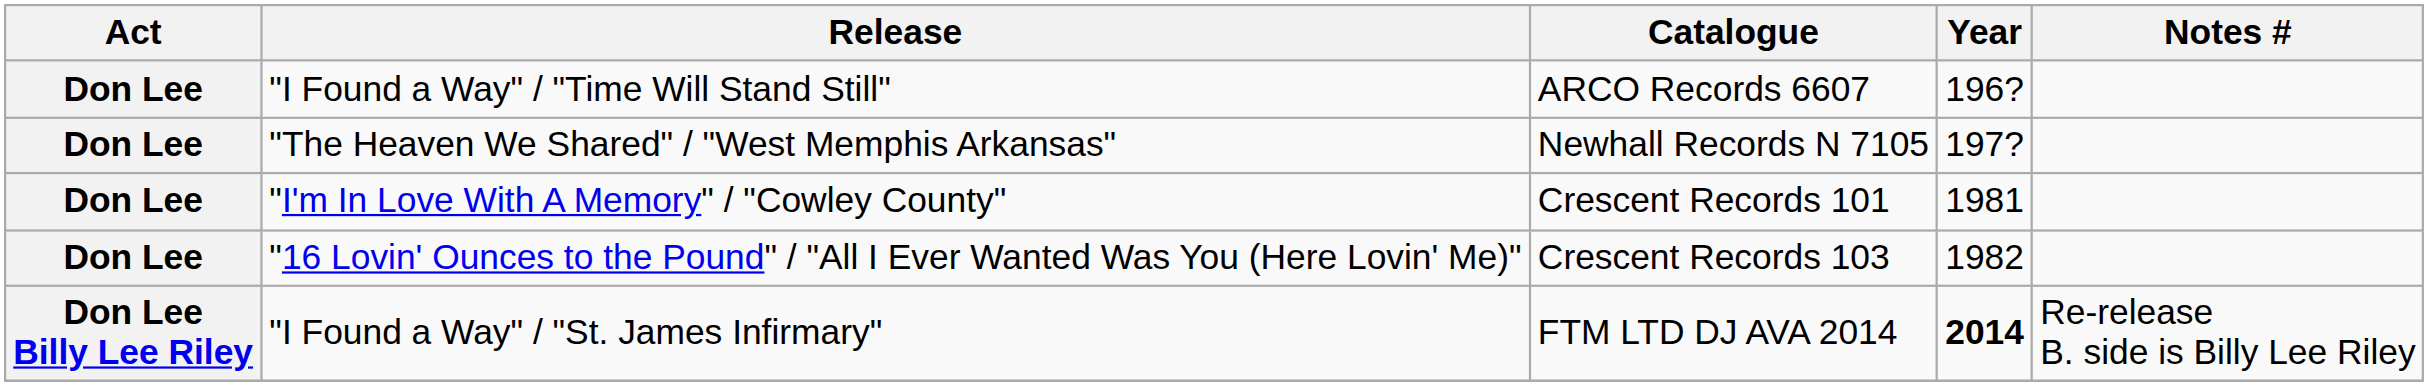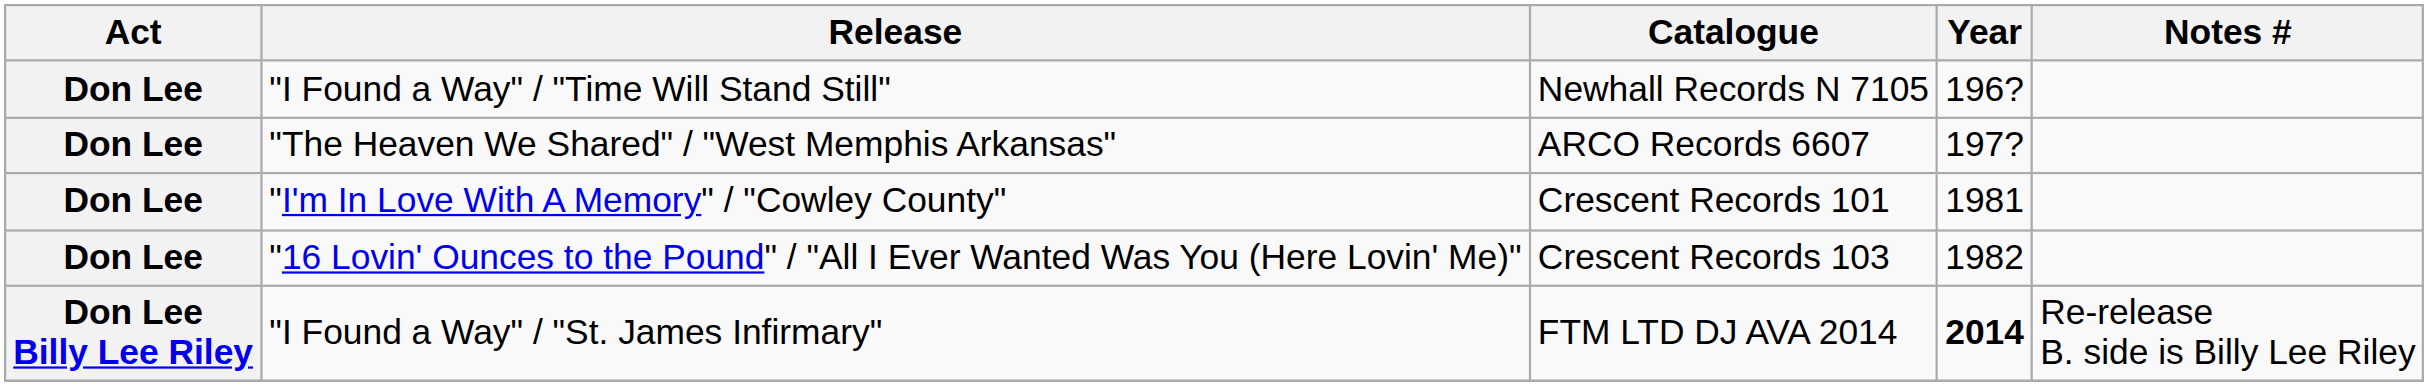"I Found a Way" / "Time Will Stand Still" | Catalogue: ARCO Records 6607 -> Newhall Records N 7105
"The Heaven We Shared" / "West Memphis Arkansas" | Catalogue: Newhall Records N 7105 -> ARCO Records 6607
